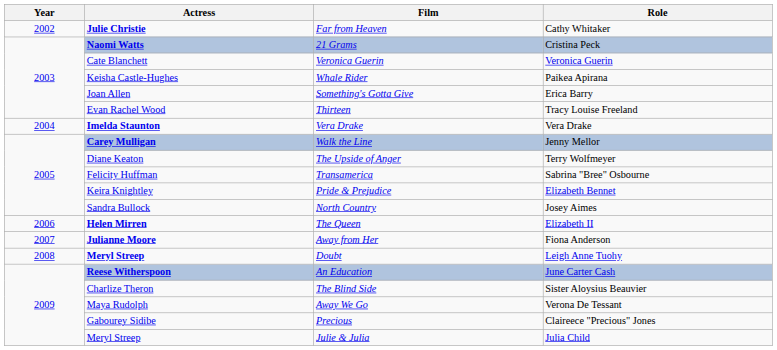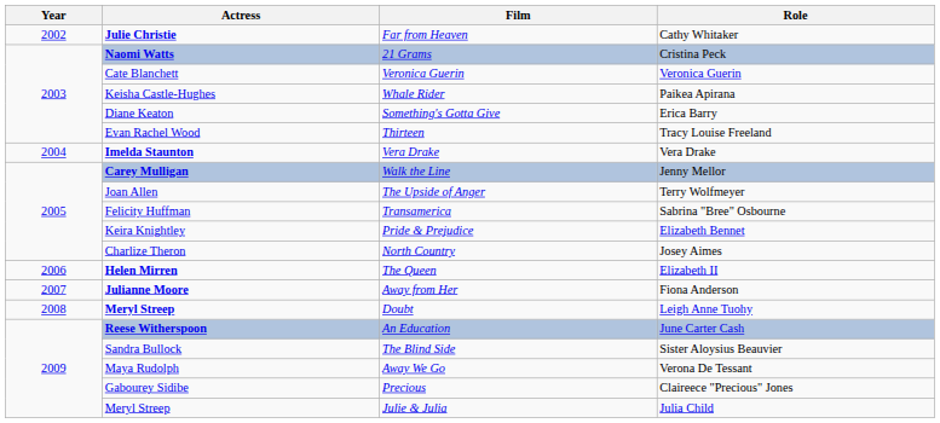Something's Gotta Give | Actress: Joan Allen -> Diane Keaton
The Upside of Anger | Actress: Diane Keaton -> Joan Allen
North Country | Actress: Sandra Bullock -> Charlize Theron
The Blind Side | Actress: Charlize Theron -> Sandra Bullock
